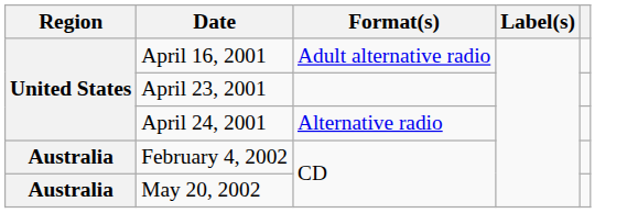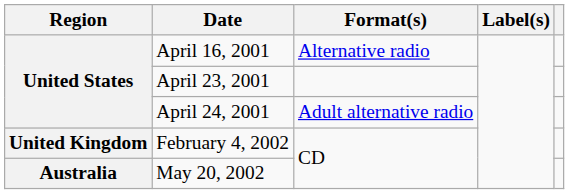April 16, 2001 | Format(s): Adult alternative radio -> Alternative radio
April 24, 2001 | Format(s): Alternative radio -> Adult alternative radio
February 4, 2002 | Region: Australia -> United Kingdom
